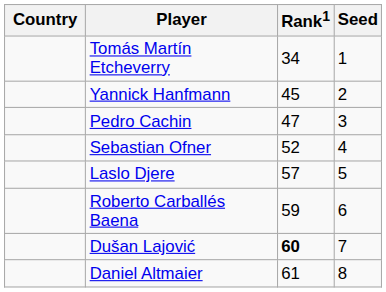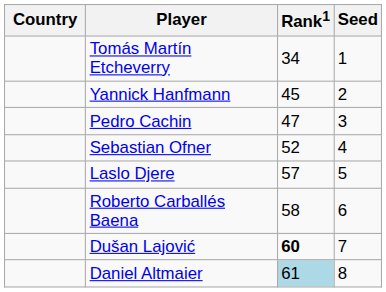Roberto Carballés Baena | Rank1: 59 -> 58
Daniel Altmaier | Rank1: no background -> lightblue background
